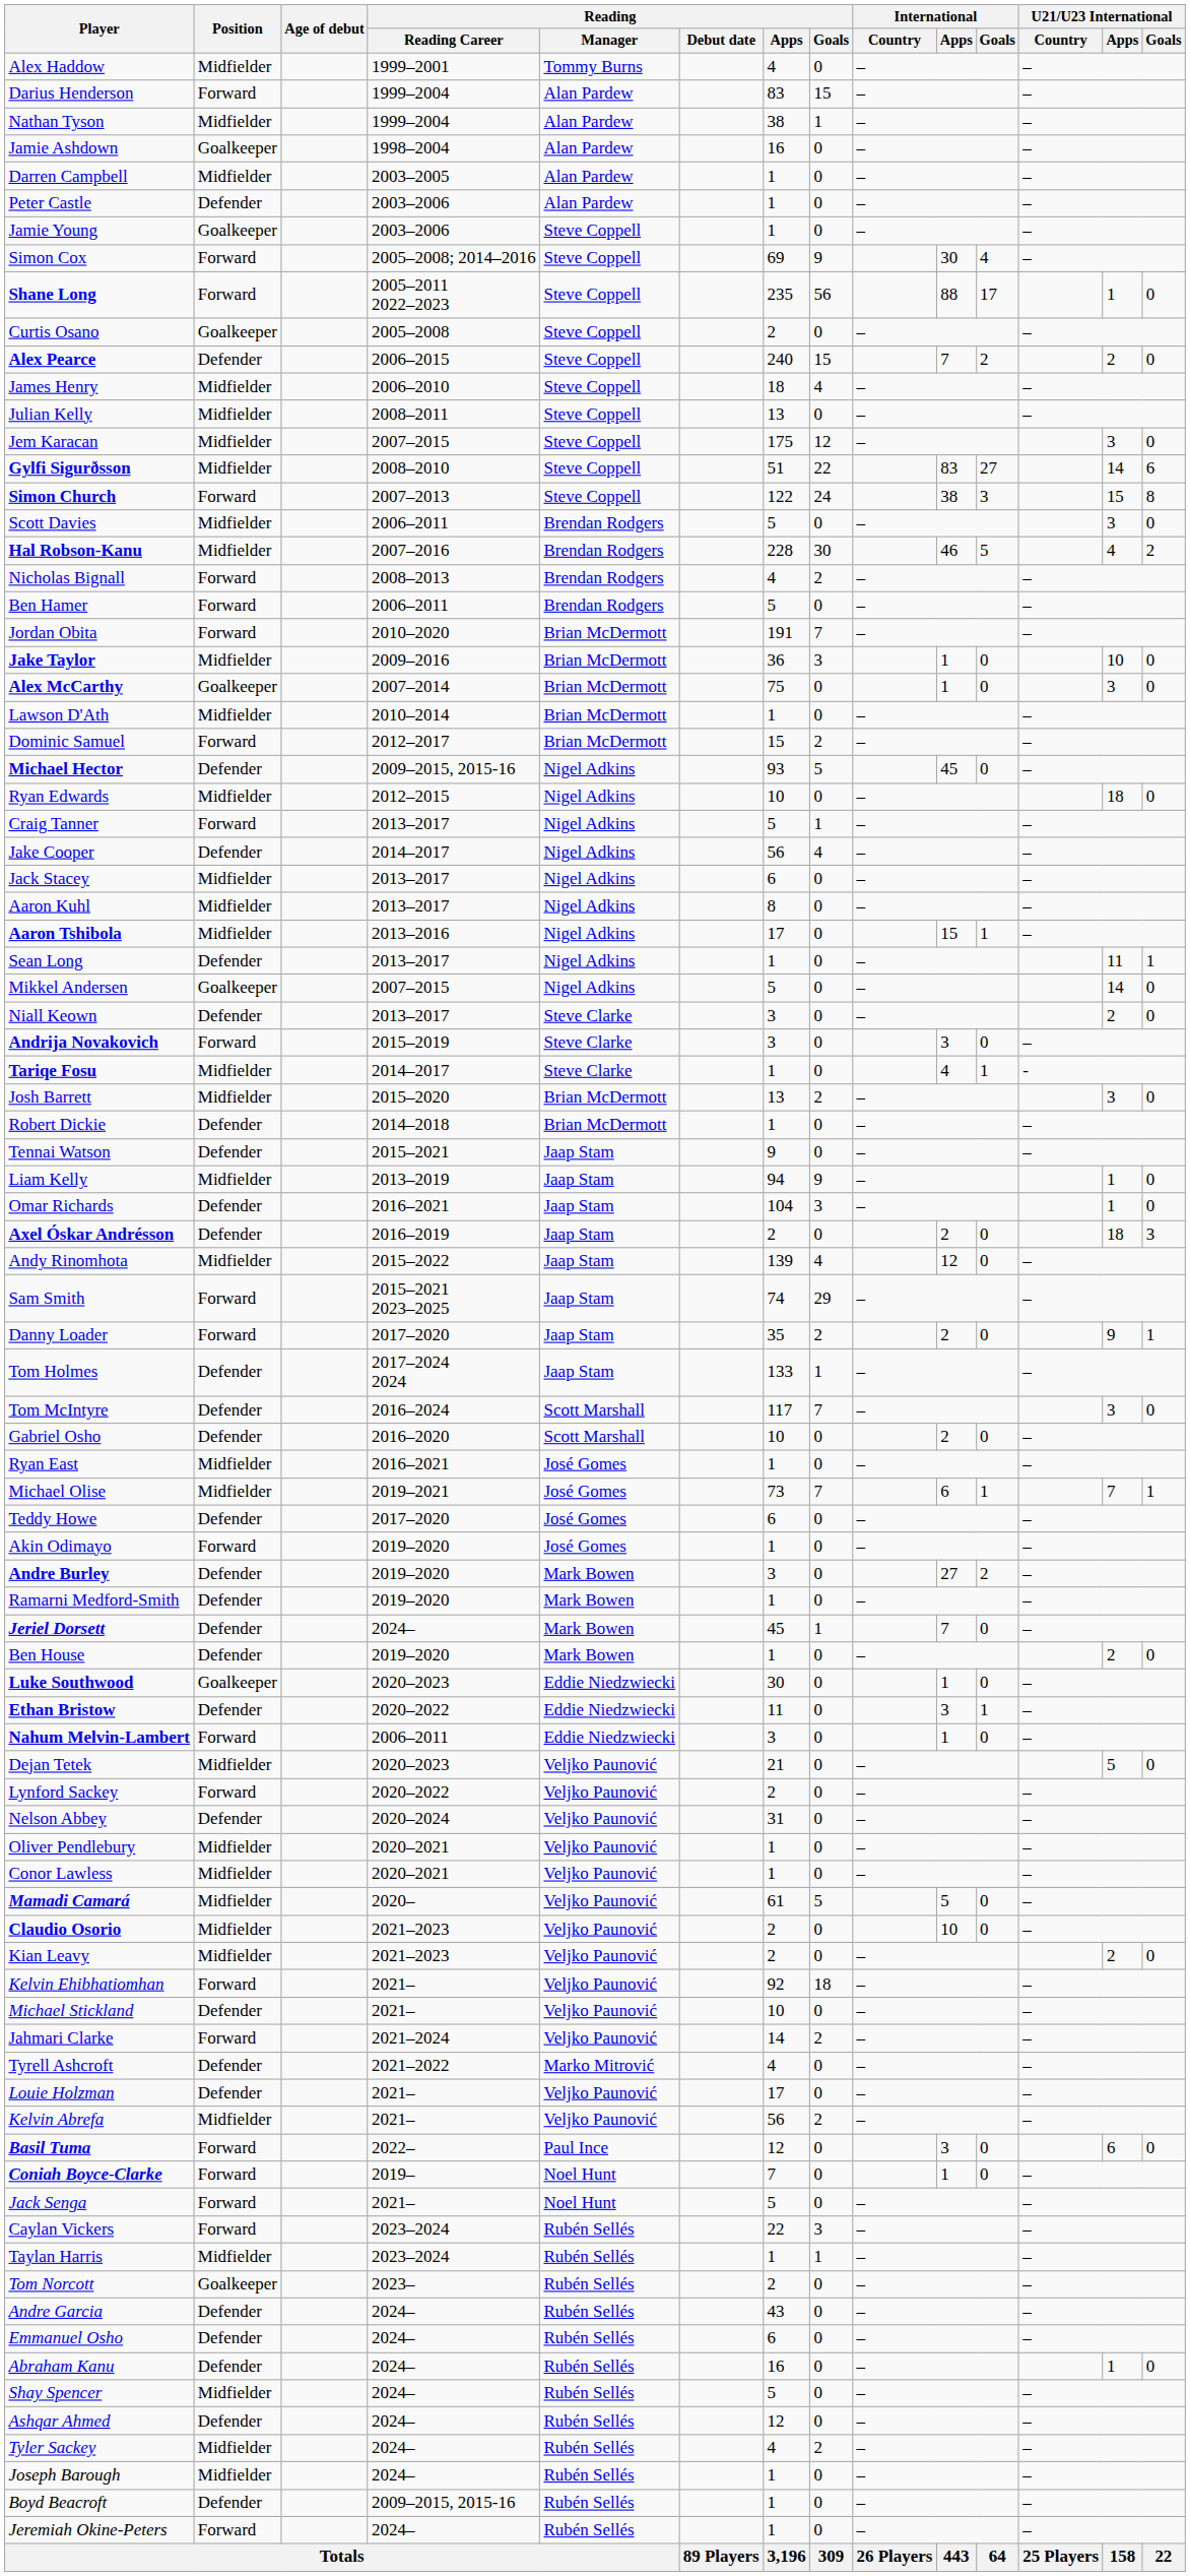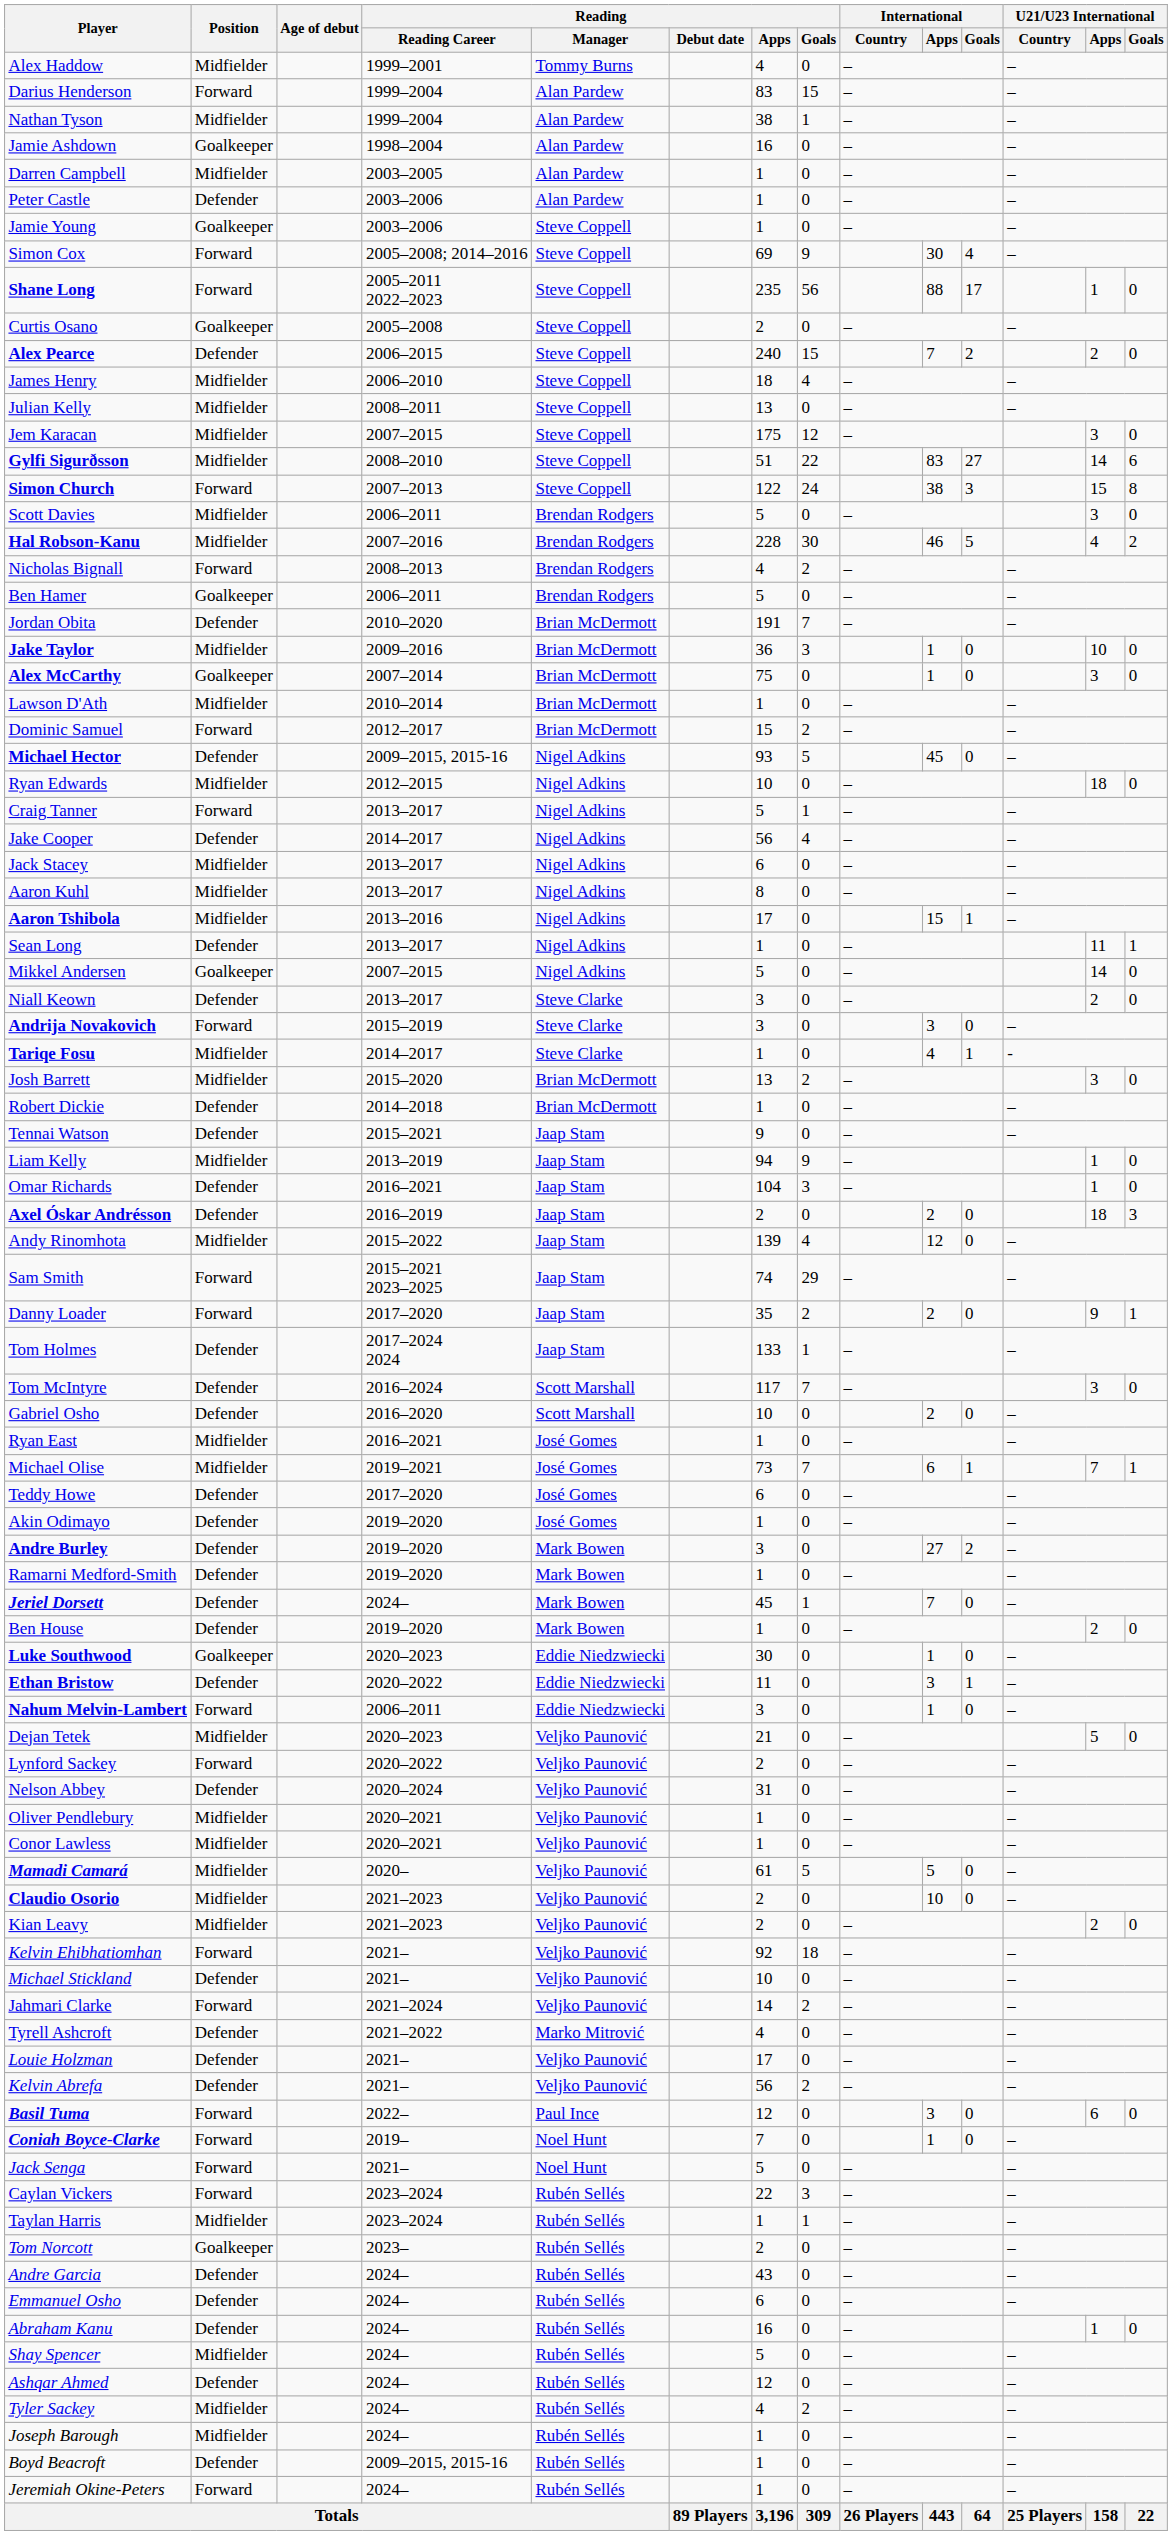Ben Hamer | Position: Forward -> Goalkeeper
Jordan Obita | Position: Forward -> Defender
Akin Odimayo | Position: Forward -> Defender
Kelvin Abrefa | Position: Midfielder -> Defender
